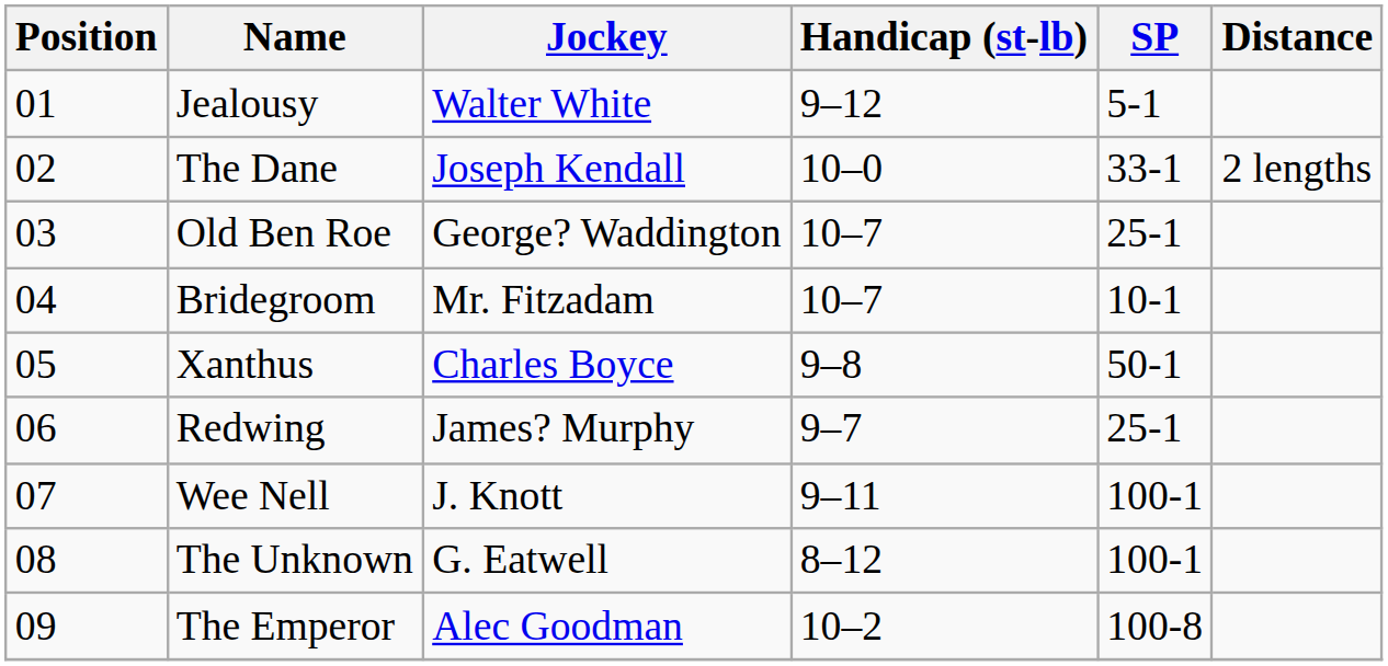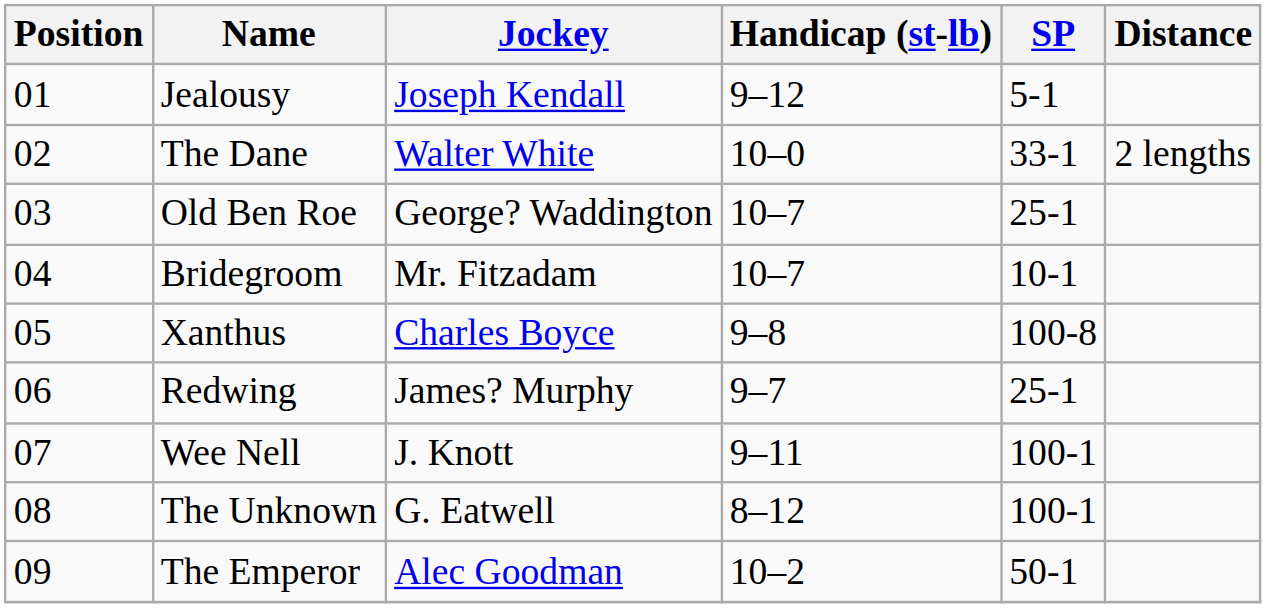Jealousy | Jockey: Walter White -> Joseph Kendall
The Dane | Jockey: Joseph Kendall -> Walter White
Xanthus | SP: 50-1 -> 100-8
The Emperor | SP: 100-8 -> 50-1
